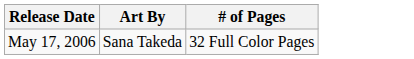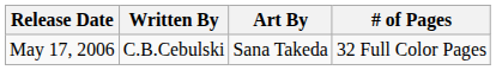+ column: Written By | C.B.Cebulski
